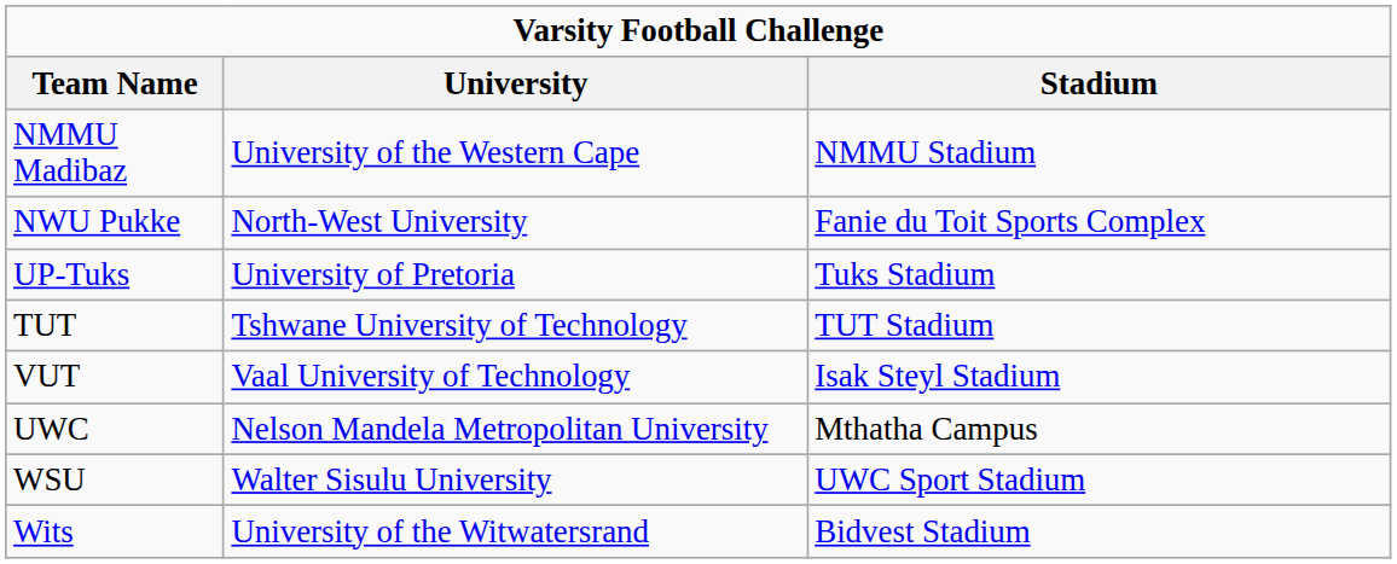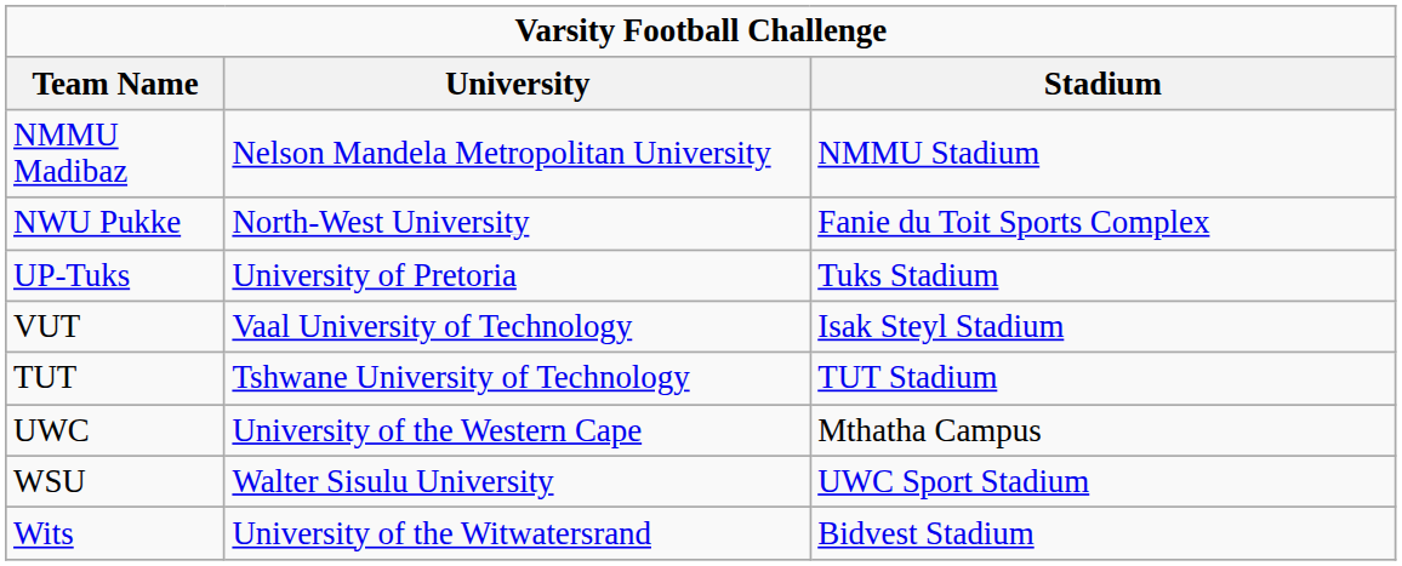NMMU Madibaz | University: University of the Western Cape -> Nelson Mandela Metropolitan University
rows swapped: TUT <-> VUT
UWC | University: Nelson Mandela Metropolitan University -> University of the Western Cape
